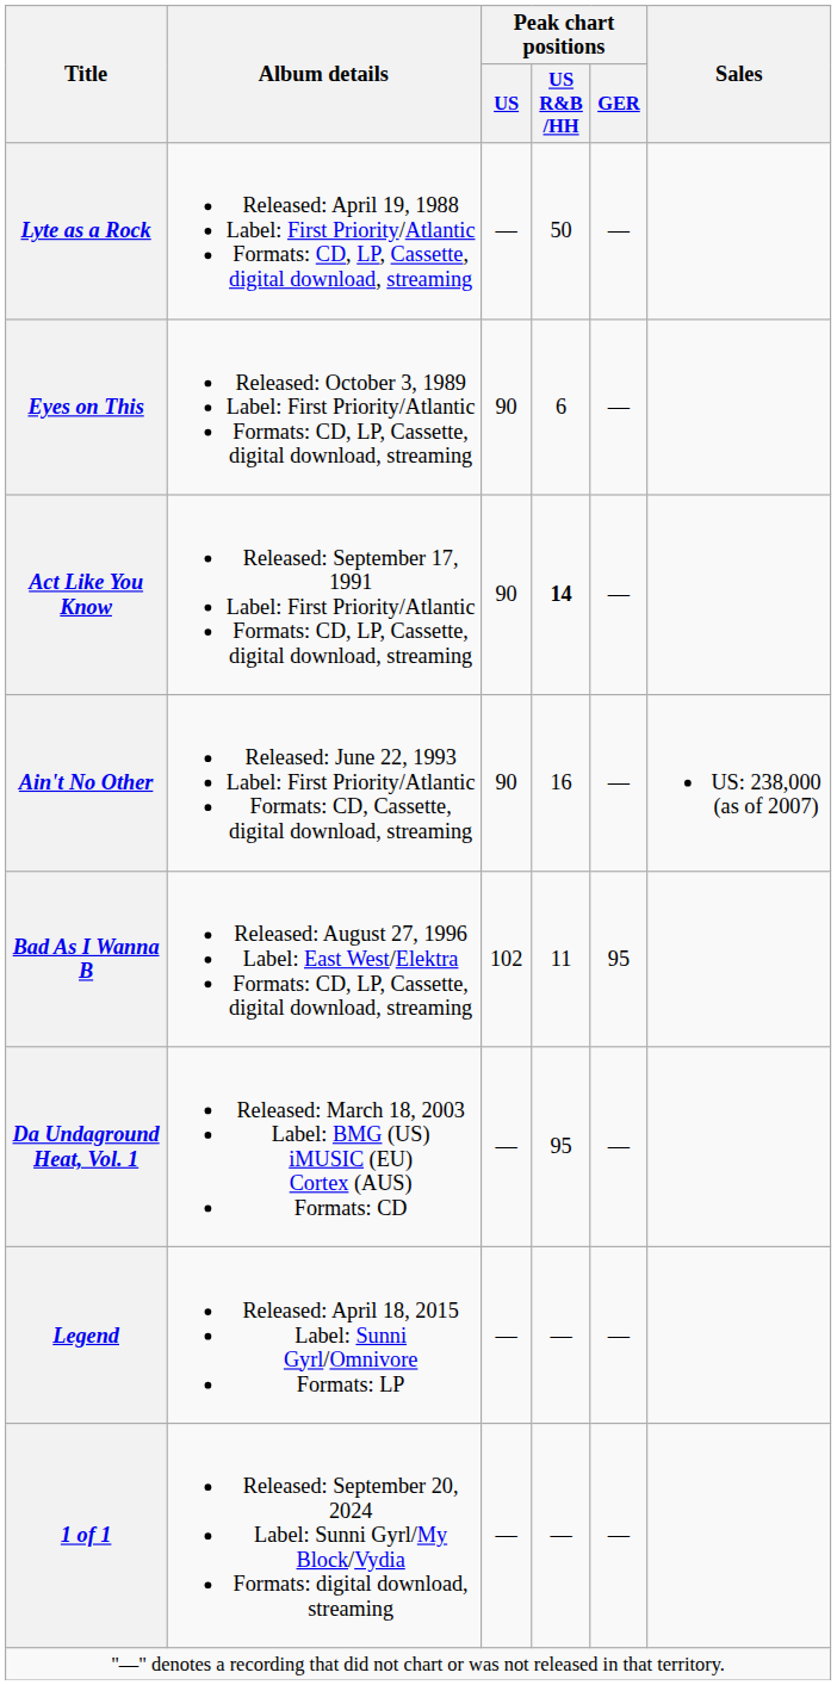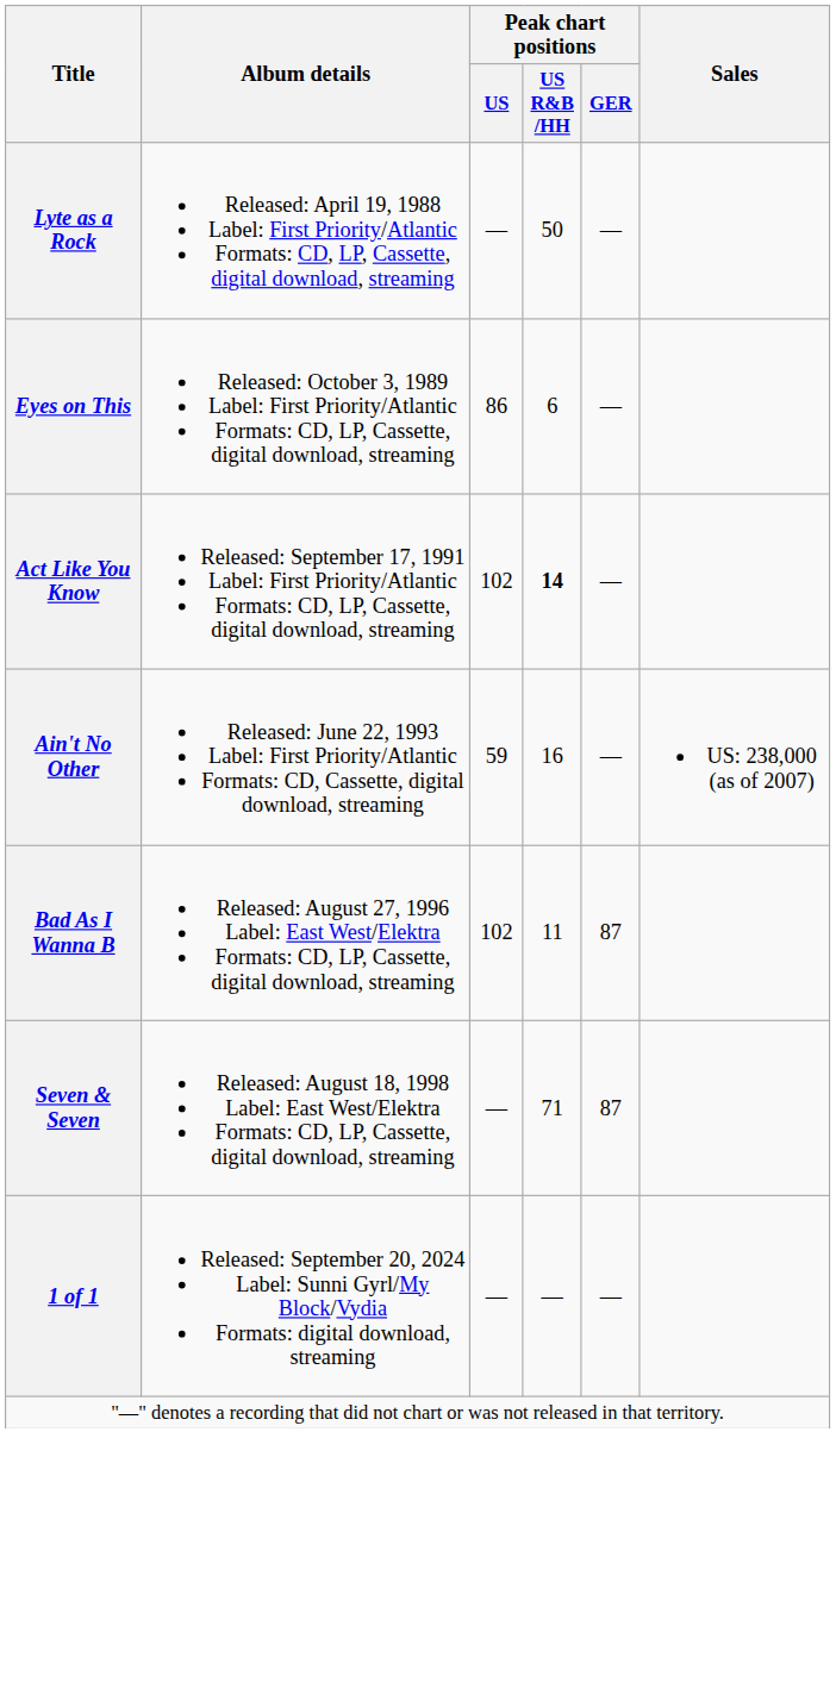Eyes on This | Peak chart positions / US: 90 -> 86
Act Like You Know | Peak chart positions / US: 90 -> 102
Ain't No Other | Peak chart positions / US: 90 -> 59
Bad As I Wanna B | Peak chart positions / GER: 95 -> 87
+ row: Seven & Seven | Released: August 18, 1998 Label: East West/Elektra Formats: CD, LP, Cassette, digital download, streaming | — | 71 | 87
- row: Da Undaground Heat, Vol. 1 | Released: March 18, 2003 Label: BMG (US) iMUSIC (EU) Cortex (AUS) Formats: CD | — | 95 | —
- row: Legend | Released: April 18, 2015 Label: Sunni Gyrl/Omnivore Formats: LP | — | — | —
